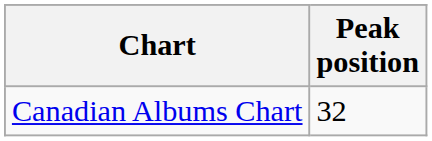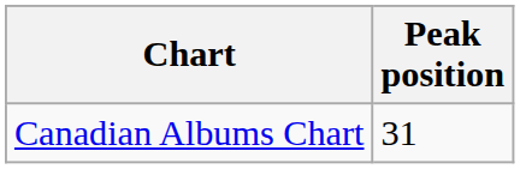Canadian Albums Chart | Peak position: 32 -> 31
